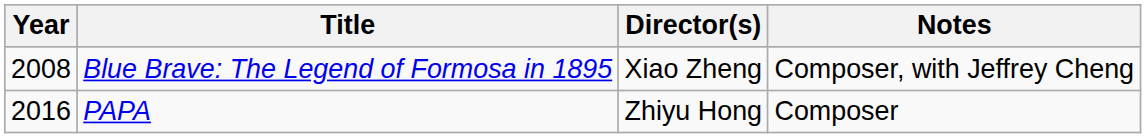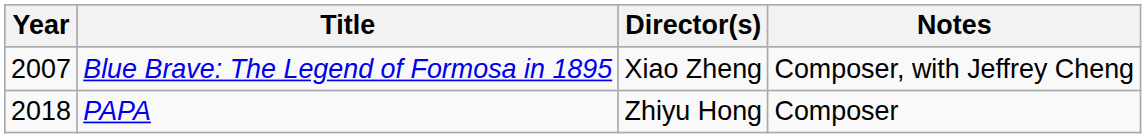Blue Brave: The Legend of Formosa in 1895 | Year: 2008 -> 2007
PAPA | Year: 2016 -> 2018
